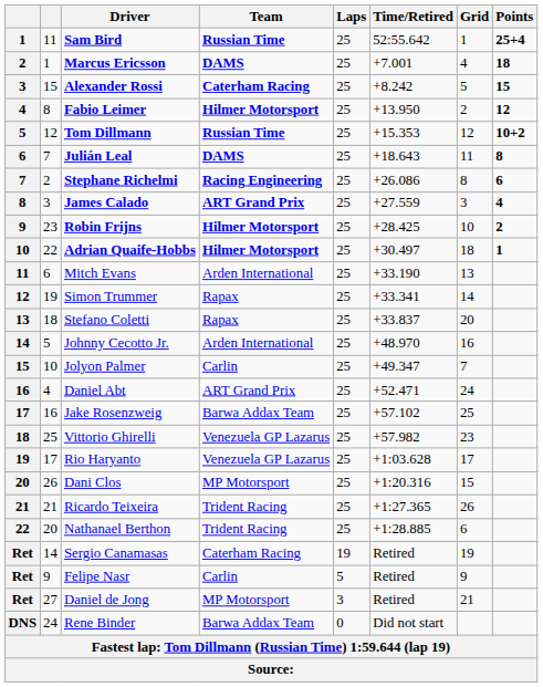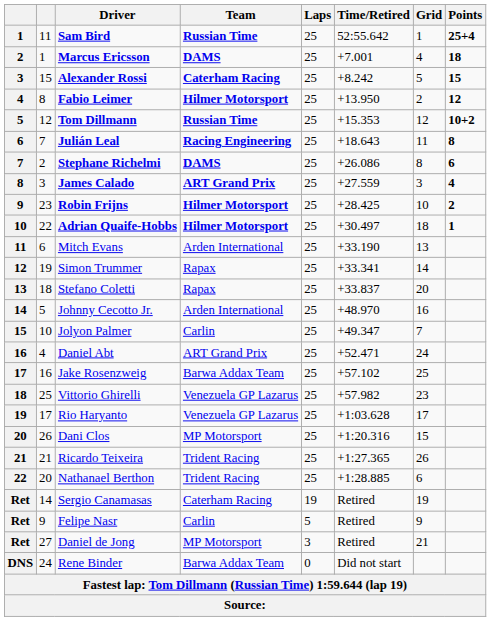Julián Leal | Team: DAMS -> Racing Engineering
Stephane Richelmi | Team: Racing Engineering -> DAMS
